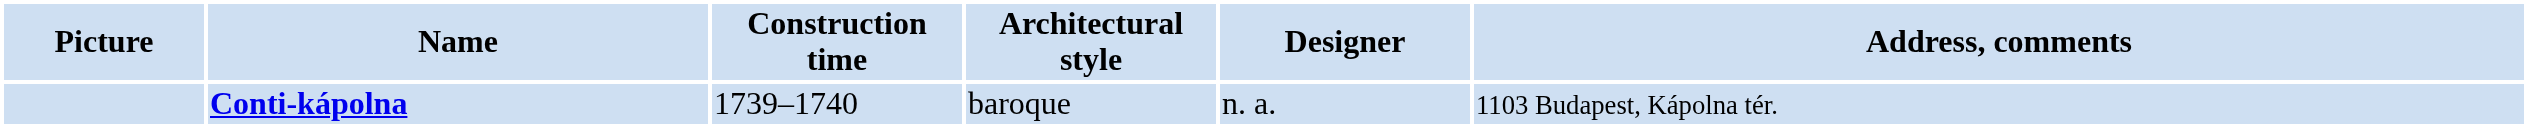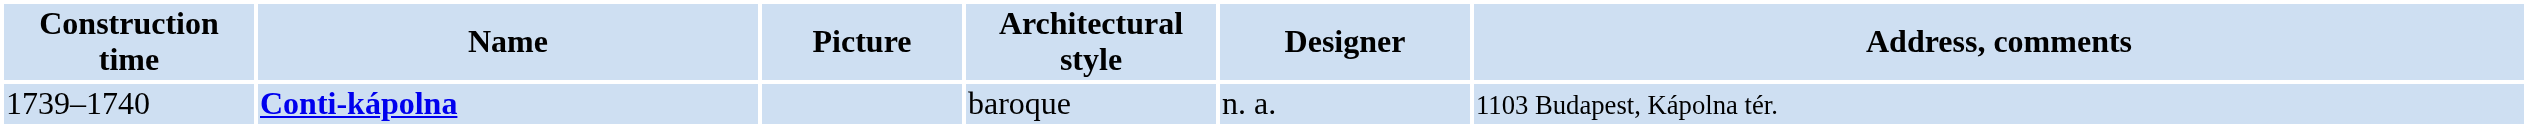columns swapped: Picture <-> Construction time
